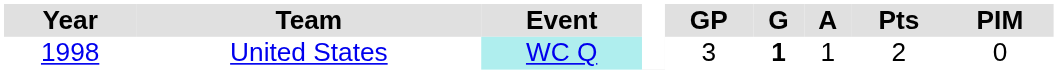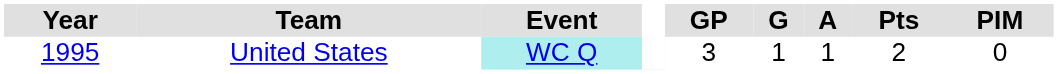United States | Year: 1998 -> 1995
United States | G: bold -> normal
